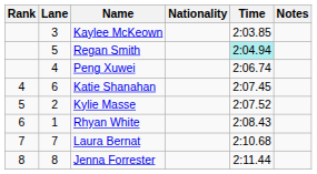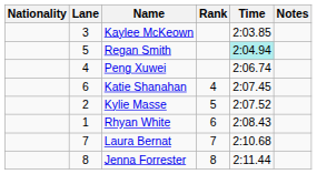columns swapped: Rank <-> Nationality
